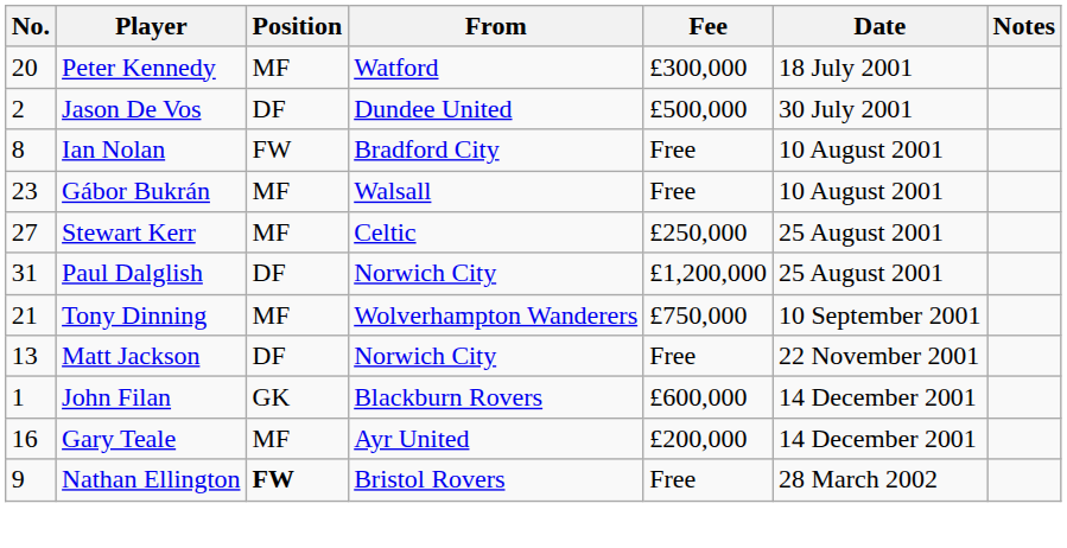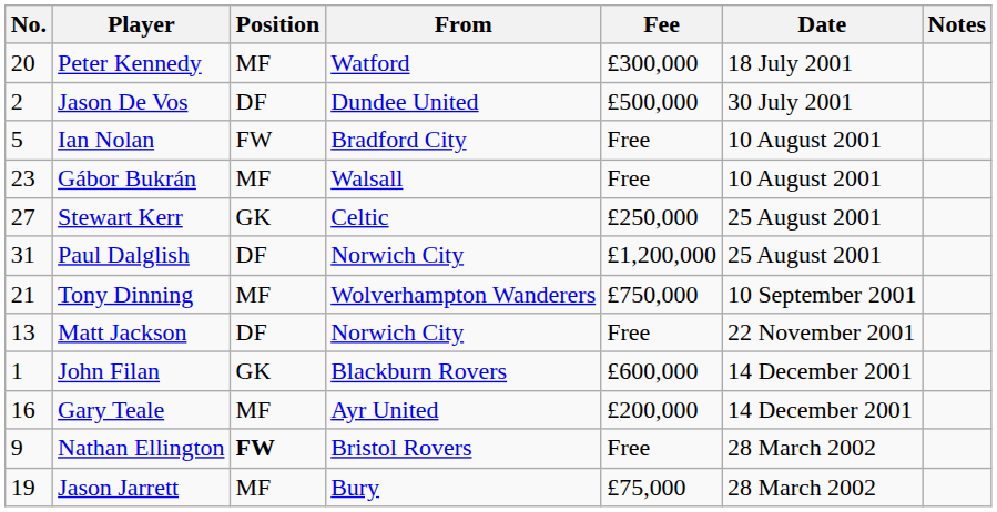Ian Nolan | No.: 8 -> 5
Stewart Kerr | Position: MF -> GK
+ row: 19 | Jason Jarrett | MF | Bury | £75,000 | 28 March 2002
